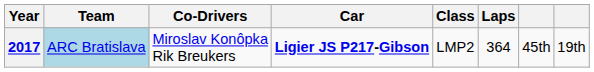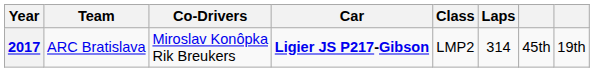2017 | Team: lightblue background -> no background
2017 | Laps: 364 -> 314
